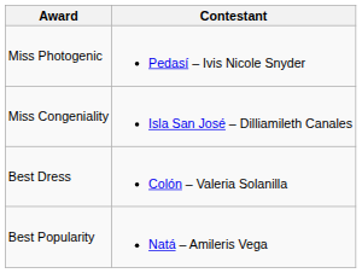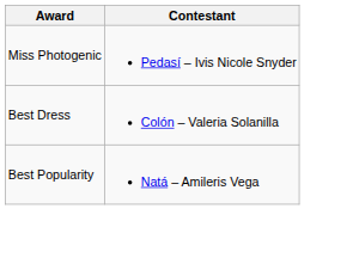- row: Miss Congeniality | Isla San José – Dilliamileth Canales
